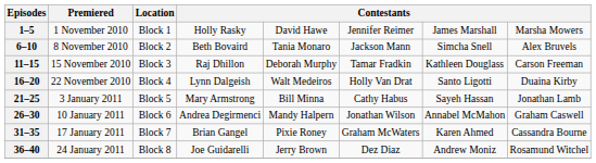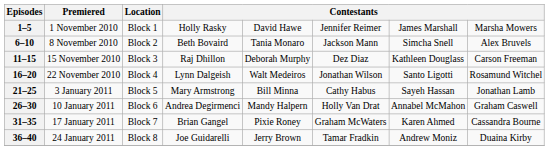11–15 | column 6: Tamar Fradkin -> Dez Diaz
16–20 | column 6: Holly Van Drat -> Jonathan Wilson
16–20 | column 8: Duaina Kirby -> Rosamund Witchel
26–30 | column 6: Jonathan Wilson -> Holly Van Drat
36–40 | column 6: Dez Diaz -> Tamar Fradkin
36–40 | column 8: Rosamund Witchel -> Duaina Kirby
